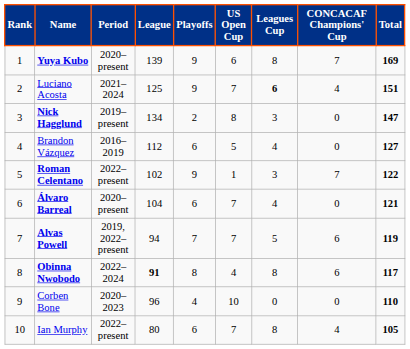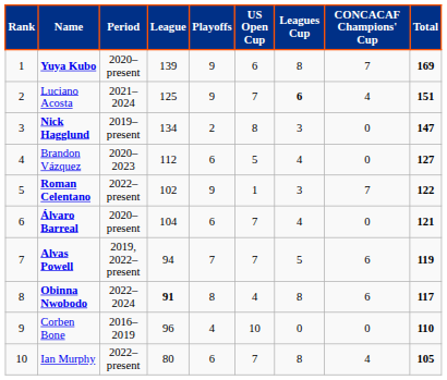Brandon Vázquez | Period: 2016–2019 -> 2020–2023
Corben Bone | Period: 2020–2023 -> 2016–2019
